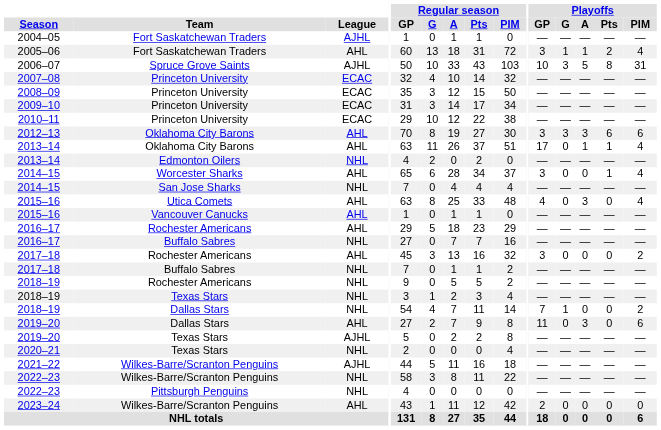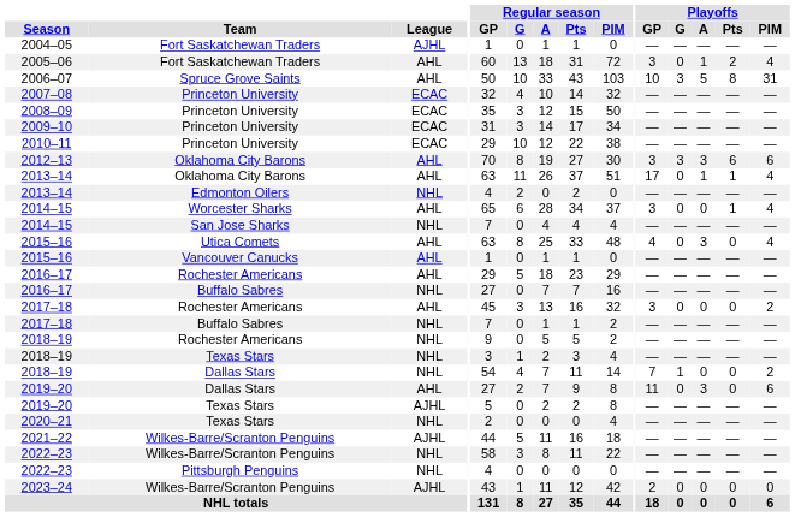2005–06 | Playoffs / G: 1 -> 0
2006–07 | League: AJHL -> AHL
2023–24 | League: AHL -> AJHL
